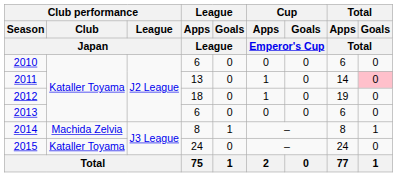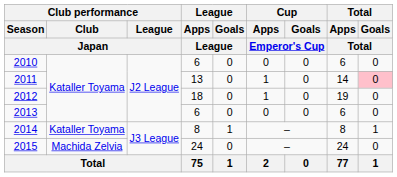2014 | Club performance / Club / Japan: Machida Zelvia -> Kataller Toyama
2015 | Club performance / Club / Japan: Kataller Toyama -> Machida Zelvia
